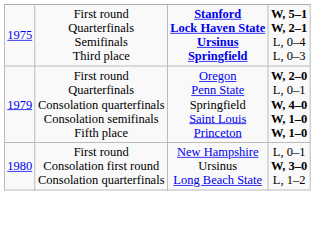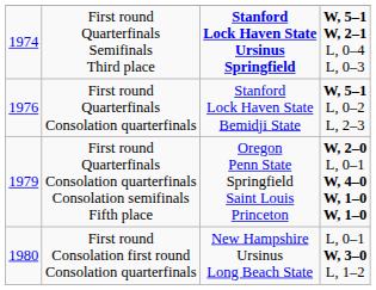First round Quarterfinals Semifinals Third place | column 1: 1975 -> 1974
+ row: 1976 | First round Quarterfinals Consolation quarterfinals | Stanford Lock Haven State Bemidji State | W, 5–1 L, 0–2 L, 2–3
